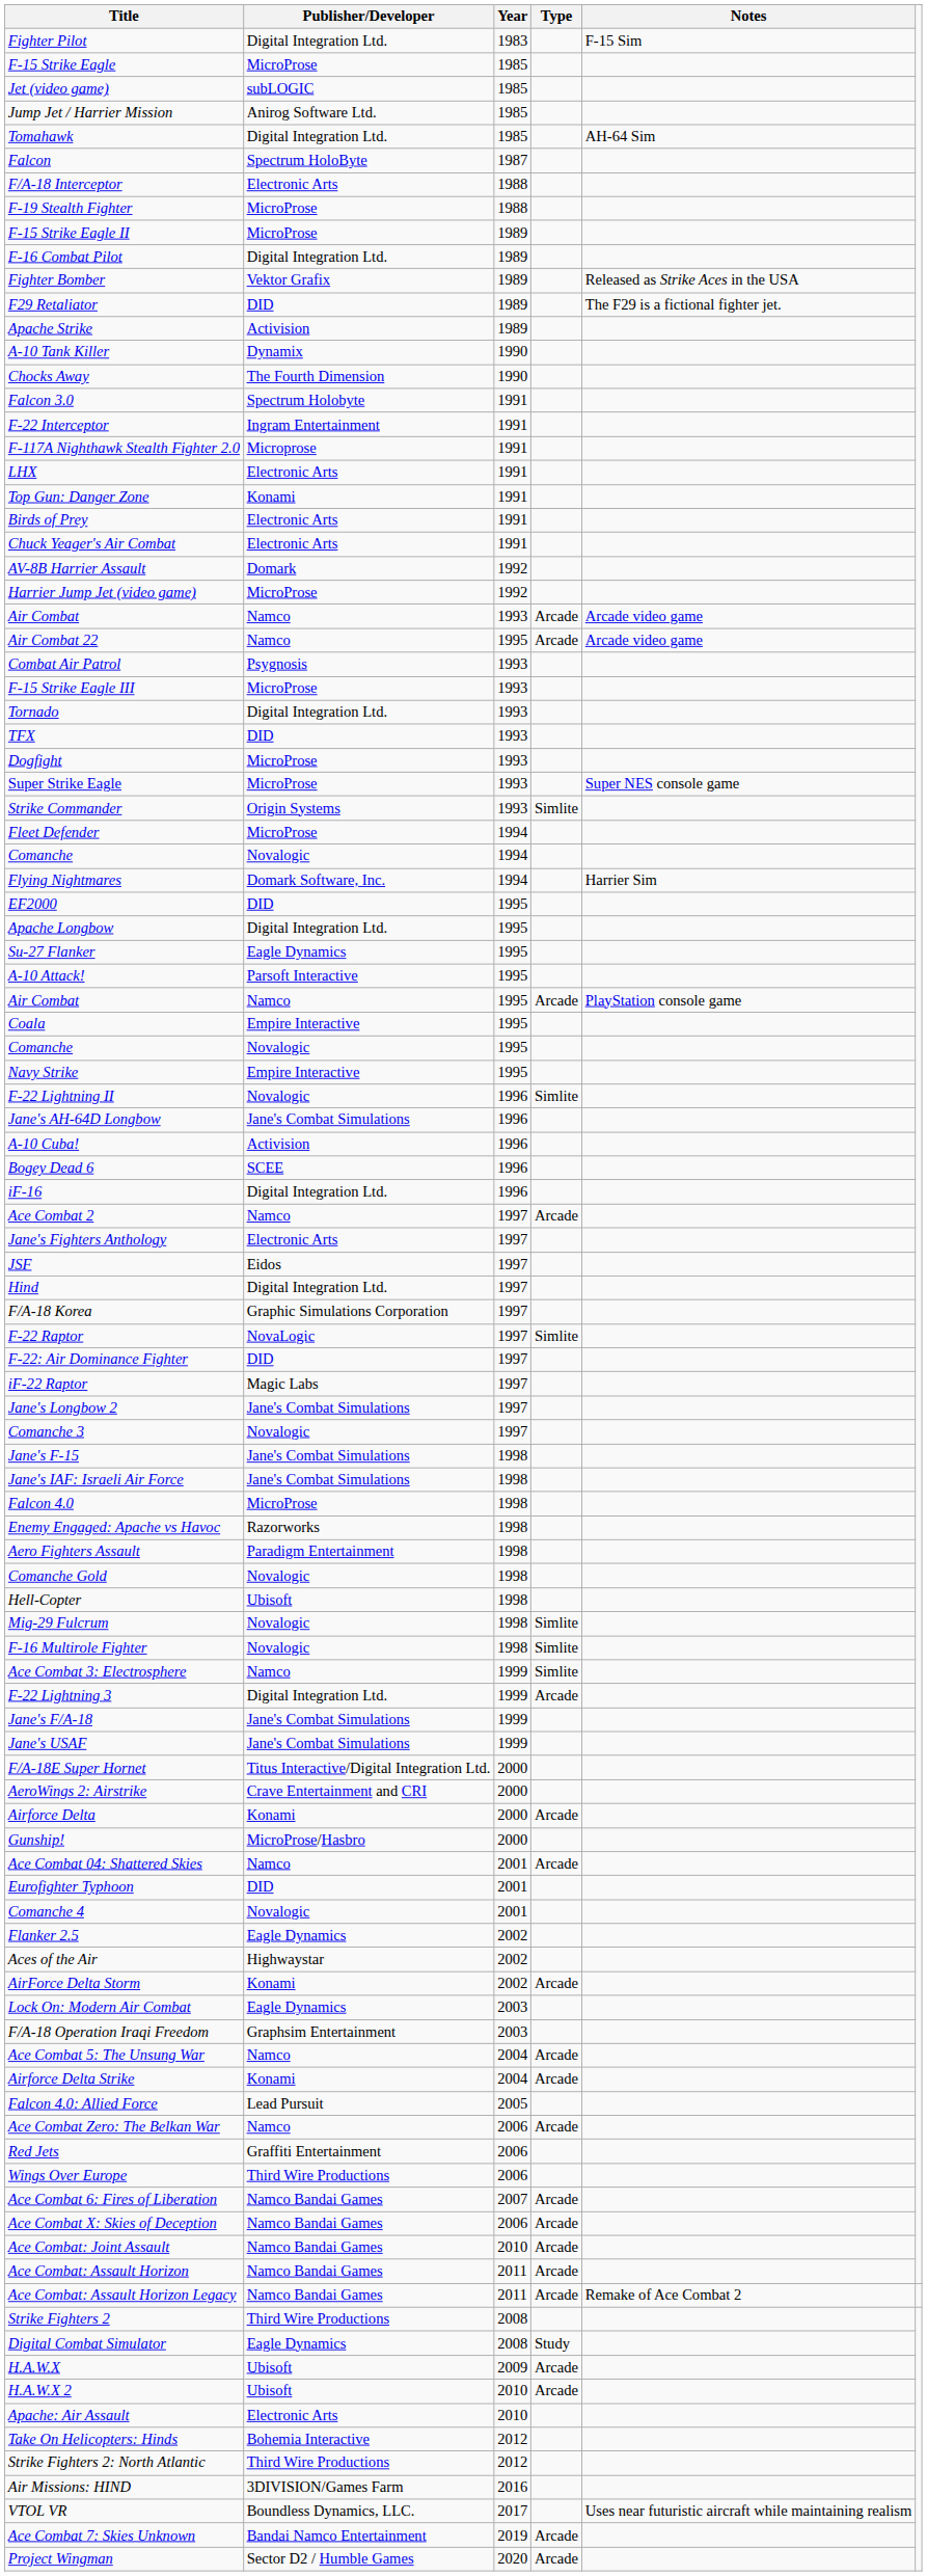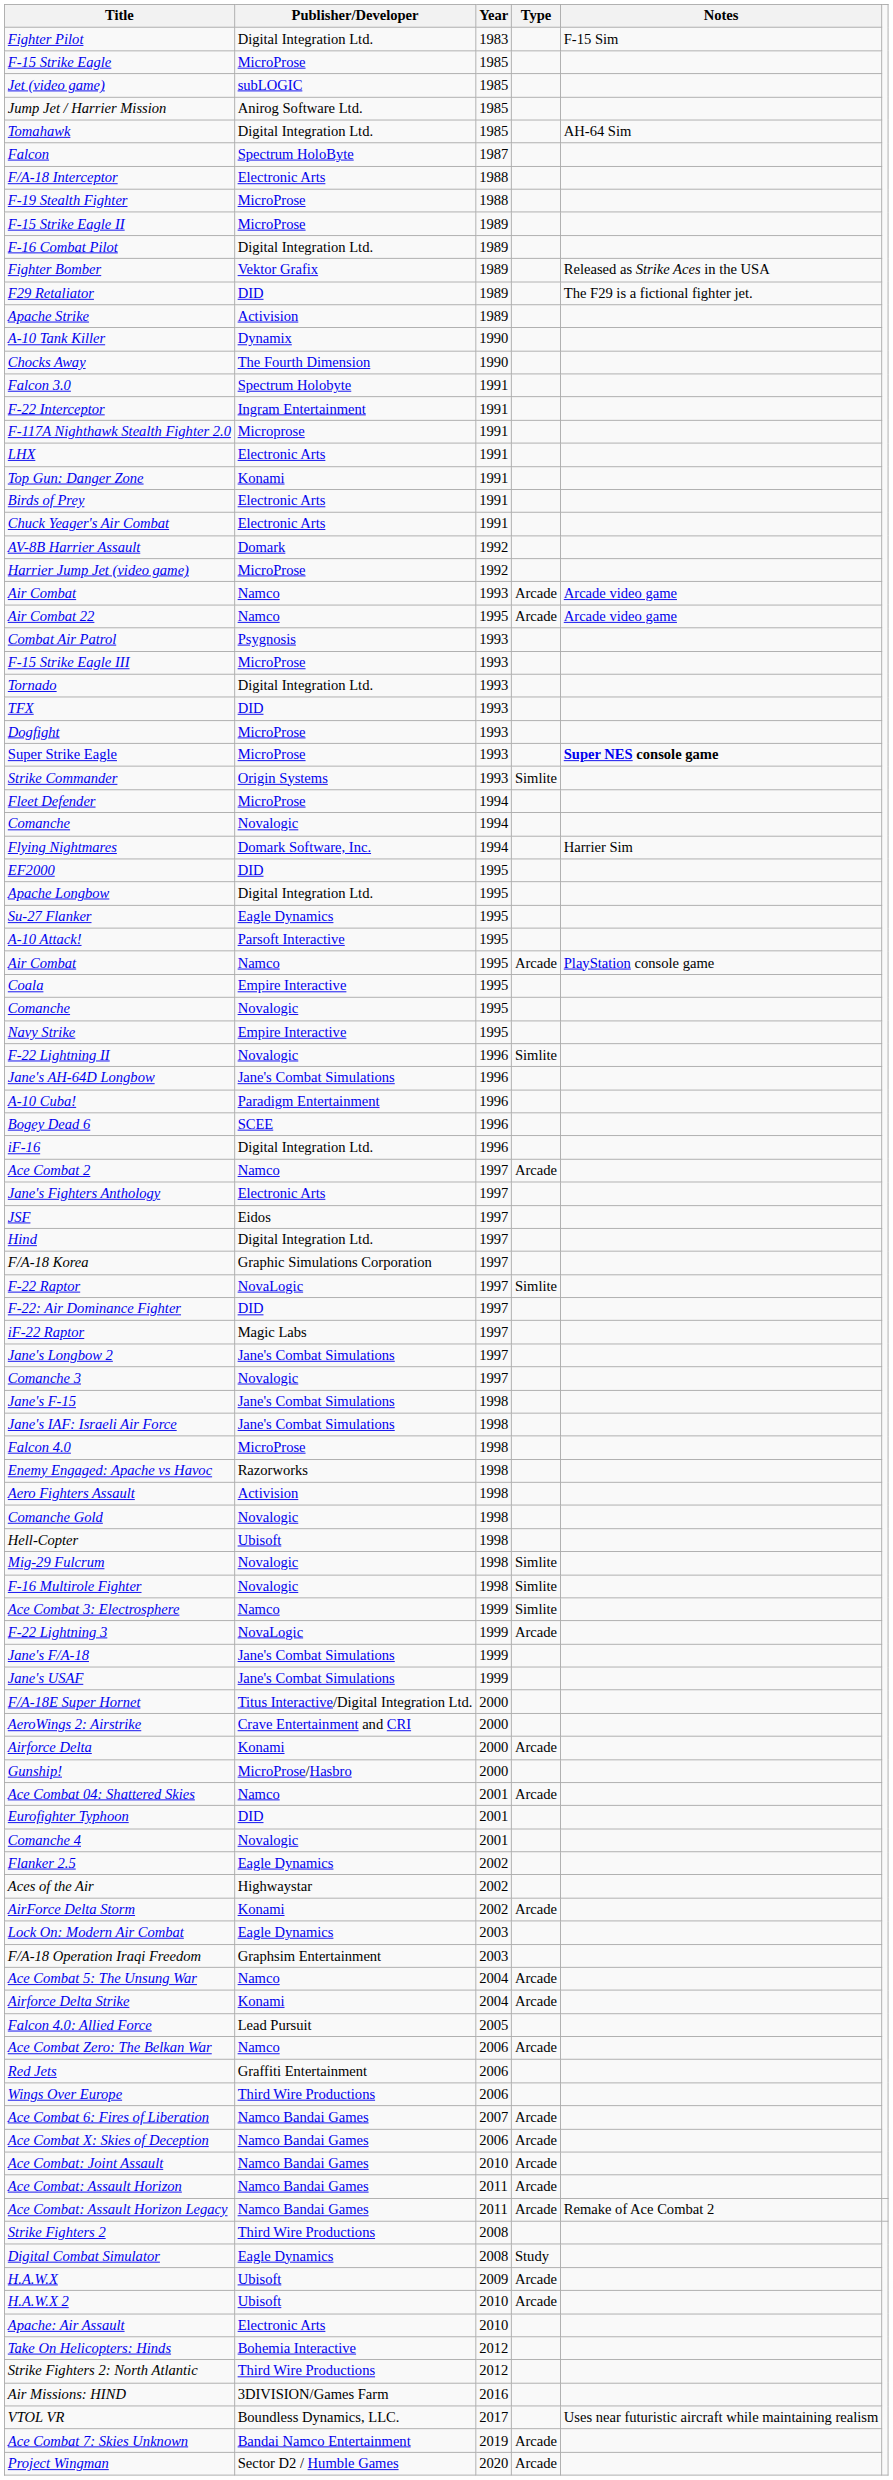Super Strike Eagle | Notes: normal -> bold
A-10 Cuba! | Publisher/Developer: Activision -> Paradigm Entertainment
Aero Fighters Assault | Publisher/Developer: Paradigm Entertainment -> Activision
F-22 Lightning 3 | Publisher/Developer: Digital Integration Ltd. -> NovaLogic
